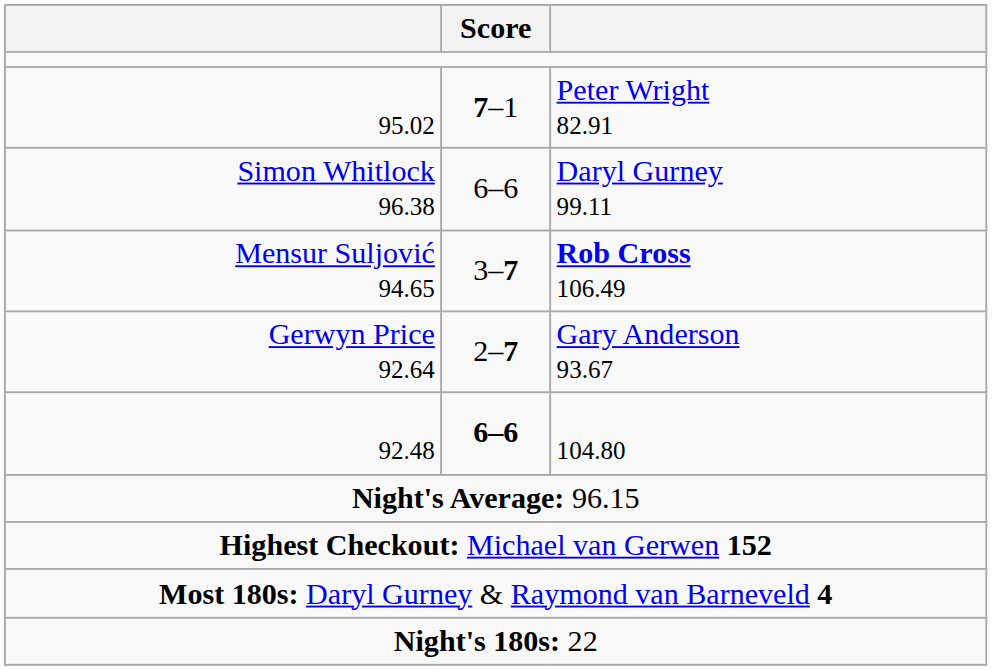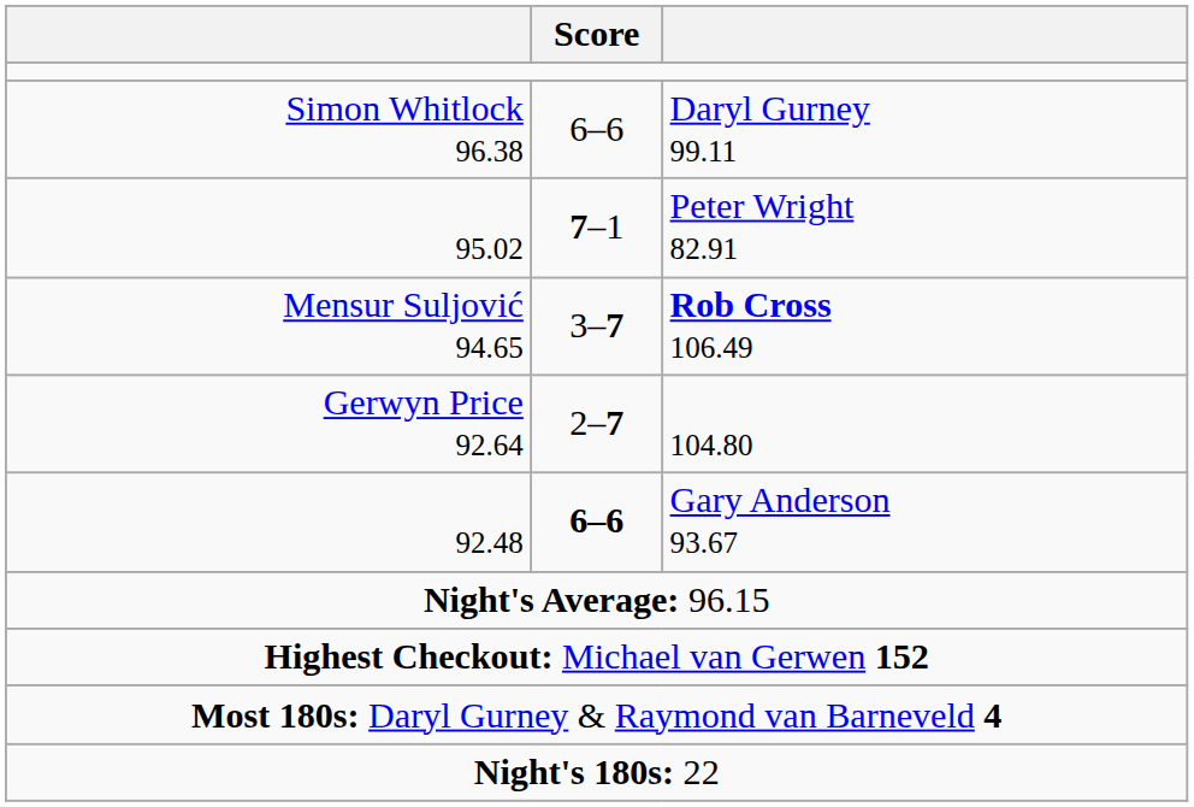rows swapped: 95.02 <-> Simon Whitlock 96.38
Gerwyn Price 92.64 | column 3: Gary Anderson 93.67 -> 104.80
92.48 | column 3: 104.80 -> Gary Anderson 93.67
